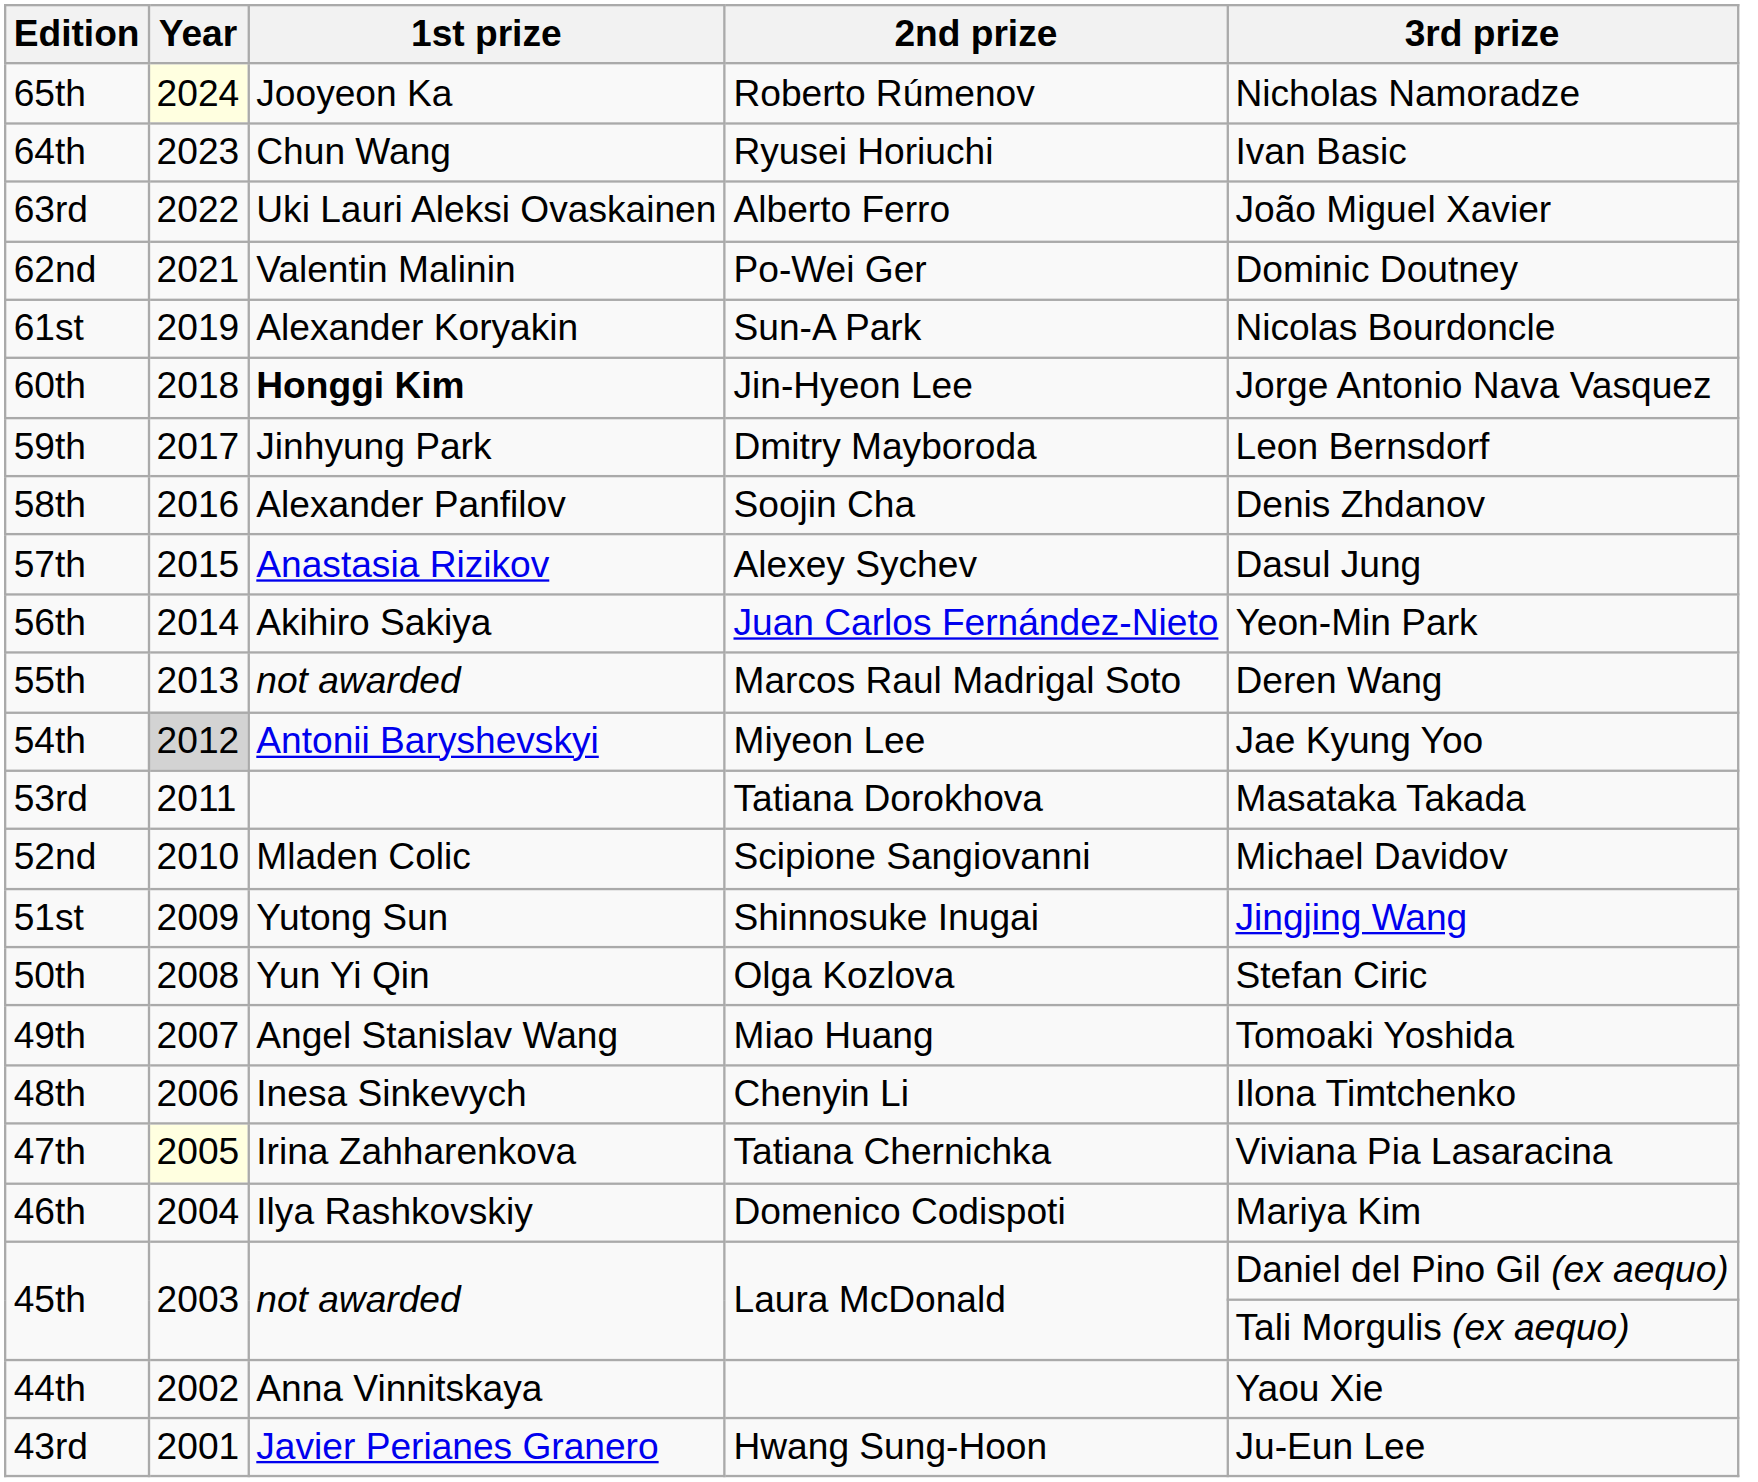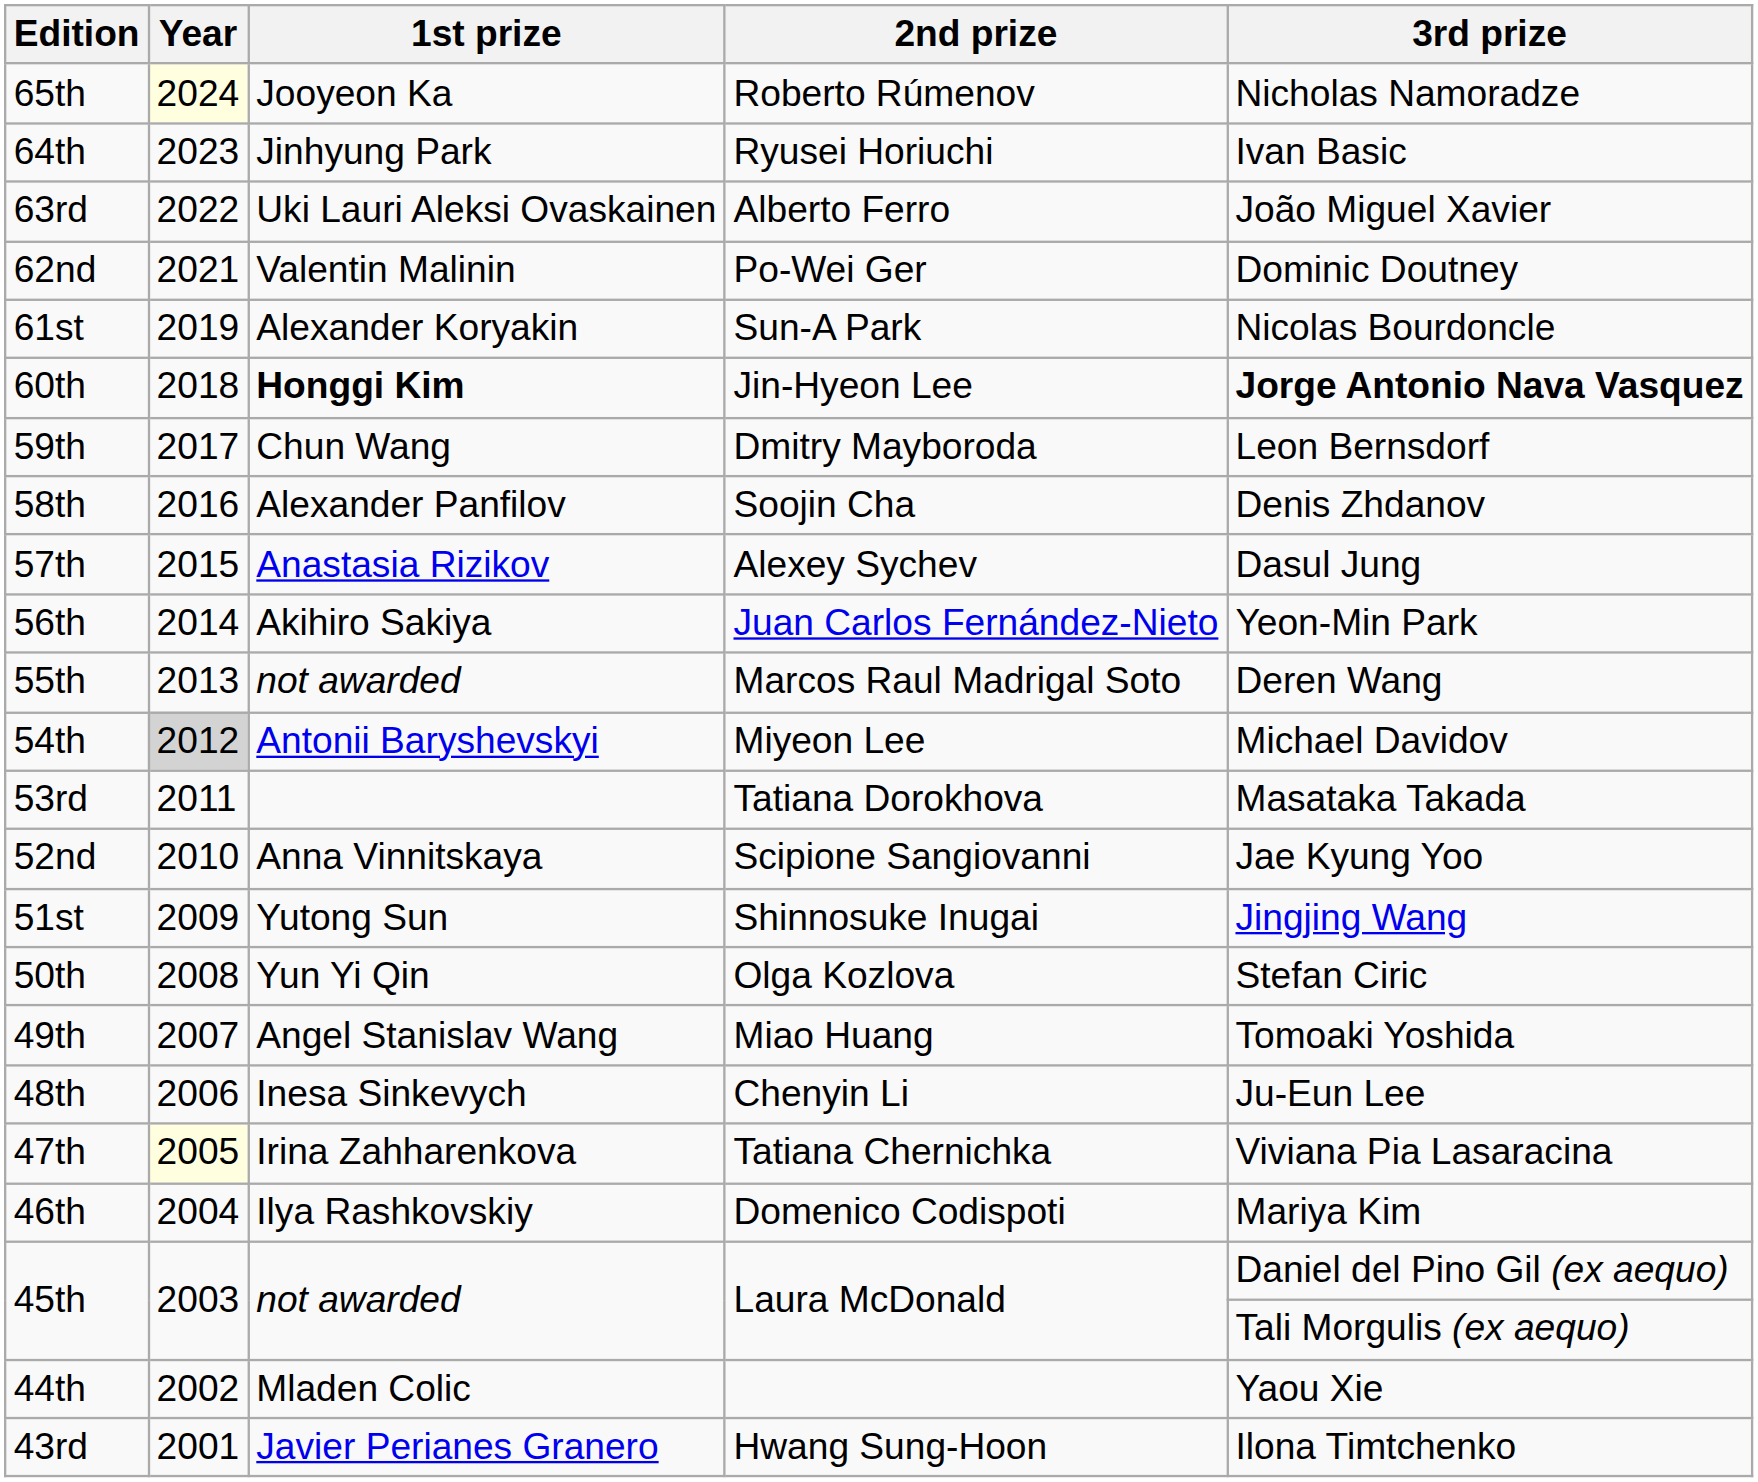64th | 1st prize: Chun Wang -> Jinhyung Park
60th | 3rd prize: normal -> bold
59th | 1st prize: Jinhyung Park -> Chun Wang
54th | 3rd prize: Jae Kyung Yoo -> Michael Davidov
52nd | 1st prize: Mladen Colic -> Anna Vinnitskaya
52nd | 3rd prize: Michael Davidov -> Jae Kyung Yoo
48th | 3rd prize: Ilona Timtchenko -> Ju-Eun Lee
44th | 1st prize: Anna Vinnitskaya -> Mladen Colic
43rd | 3rd prize: Ju-Eun Lee -> Ilona Timtchenko
